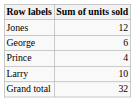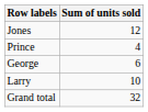rows swapped: Prince <-> George
